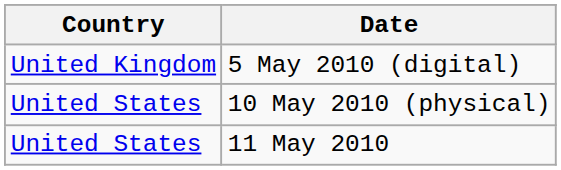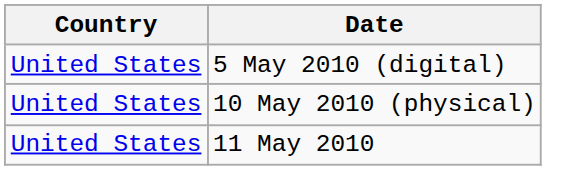5 May 2010 (digital) | Country: United Kingdom -> United States
